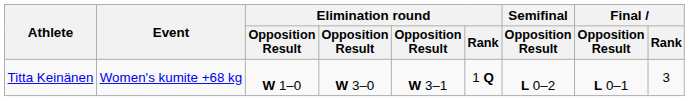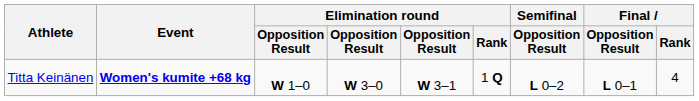Titta Keinänen | Event: normal -> bold
Titta Keinänen | Final / Rank: 3 -> 4
